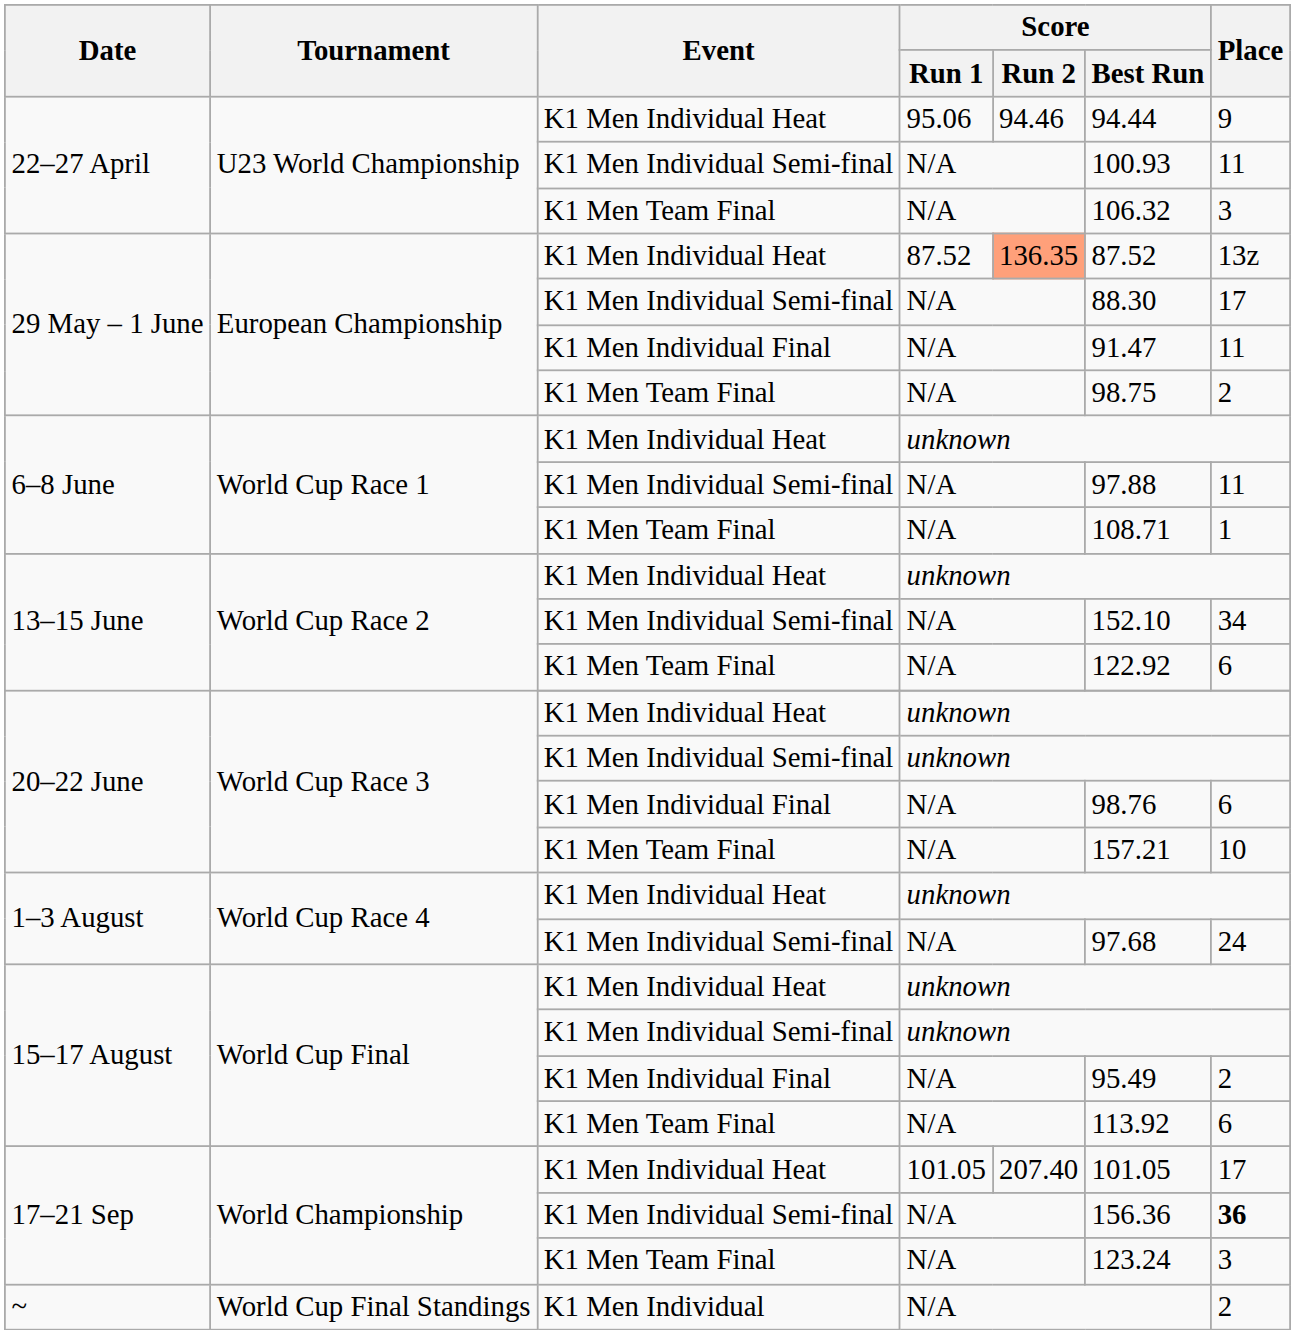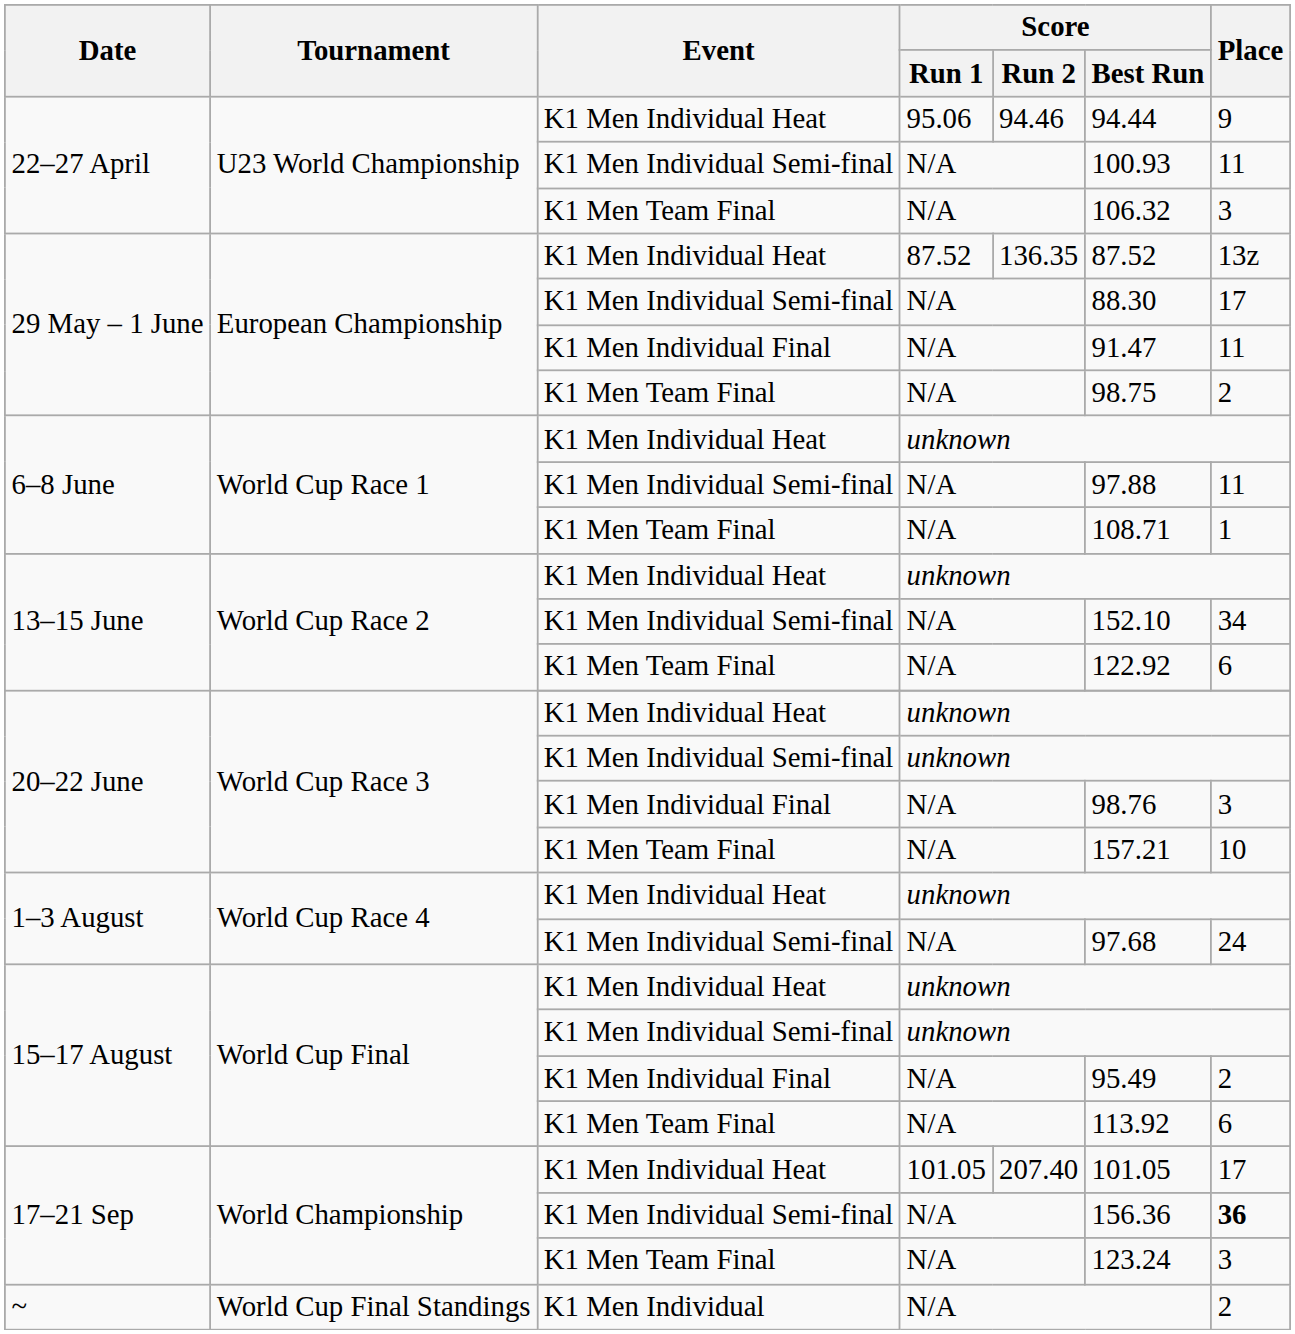29 May – 1 June / K1 Men Individual Heat | Score / Run 2: lightsalmon background -> no background
20–22 June / K1 Men Individual Final | Place: 6 -> 3
